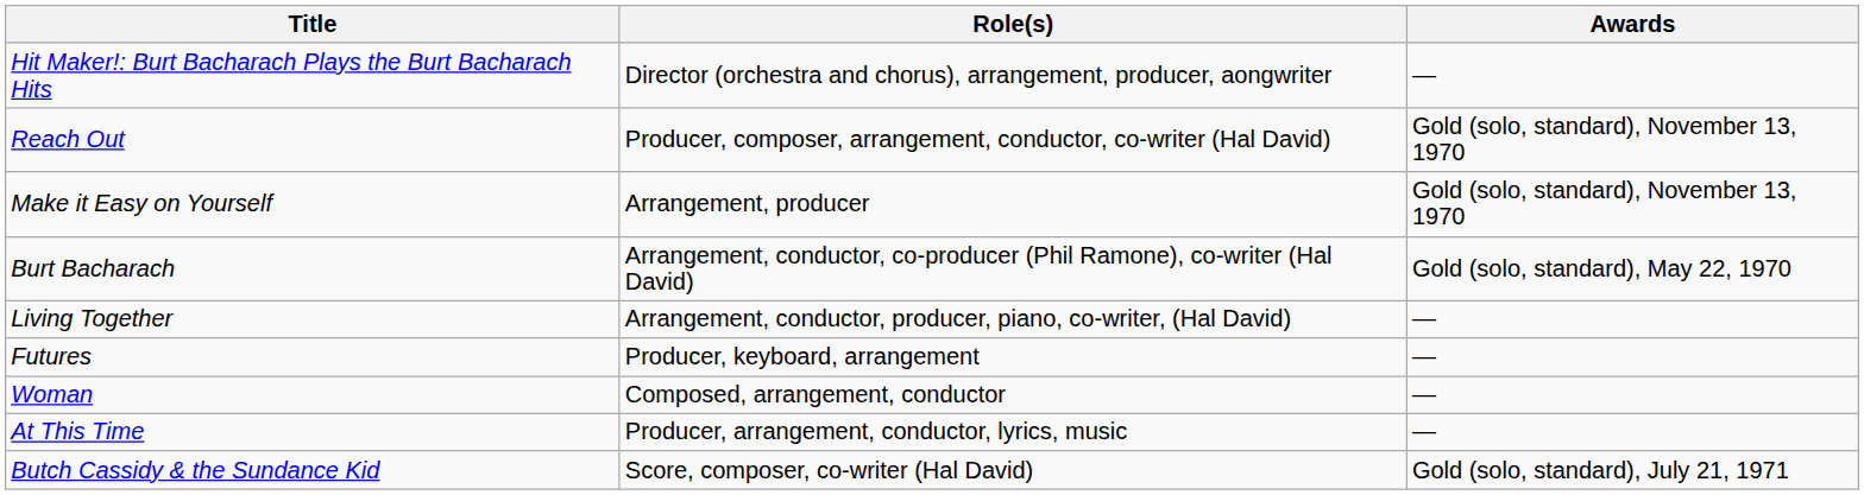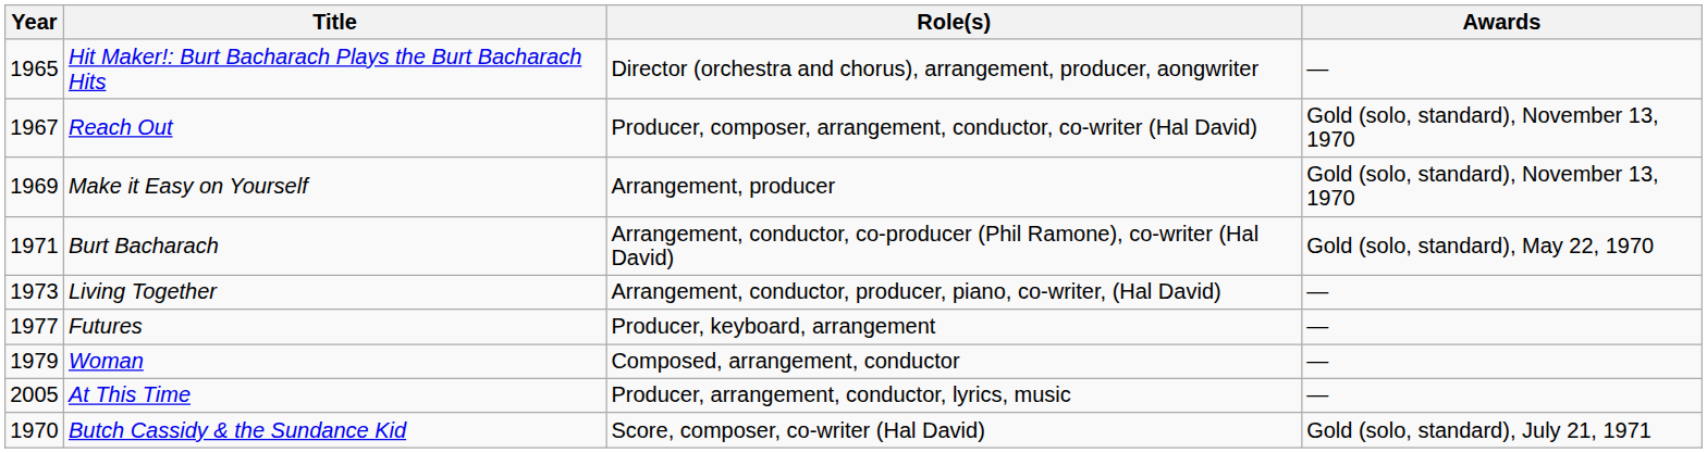+ column: Year | 1965 | 1967 | 1969 | 1971 | 1973 | 1977 | 1979 | 2005 | 1970
